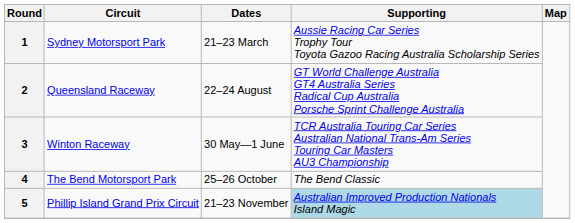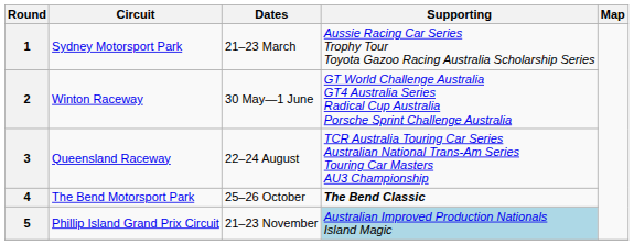2 | Circuit: Queensland Raceway -> Winton Raceway
2 | Dates: 22–24 August -> 30 May—1 June
3 | Circuit: Winton Raceway -> Queensland Raceway
3 | Dates: 30 May—1 June -> 22–24 August
4 | Supporting: normal -> bold
